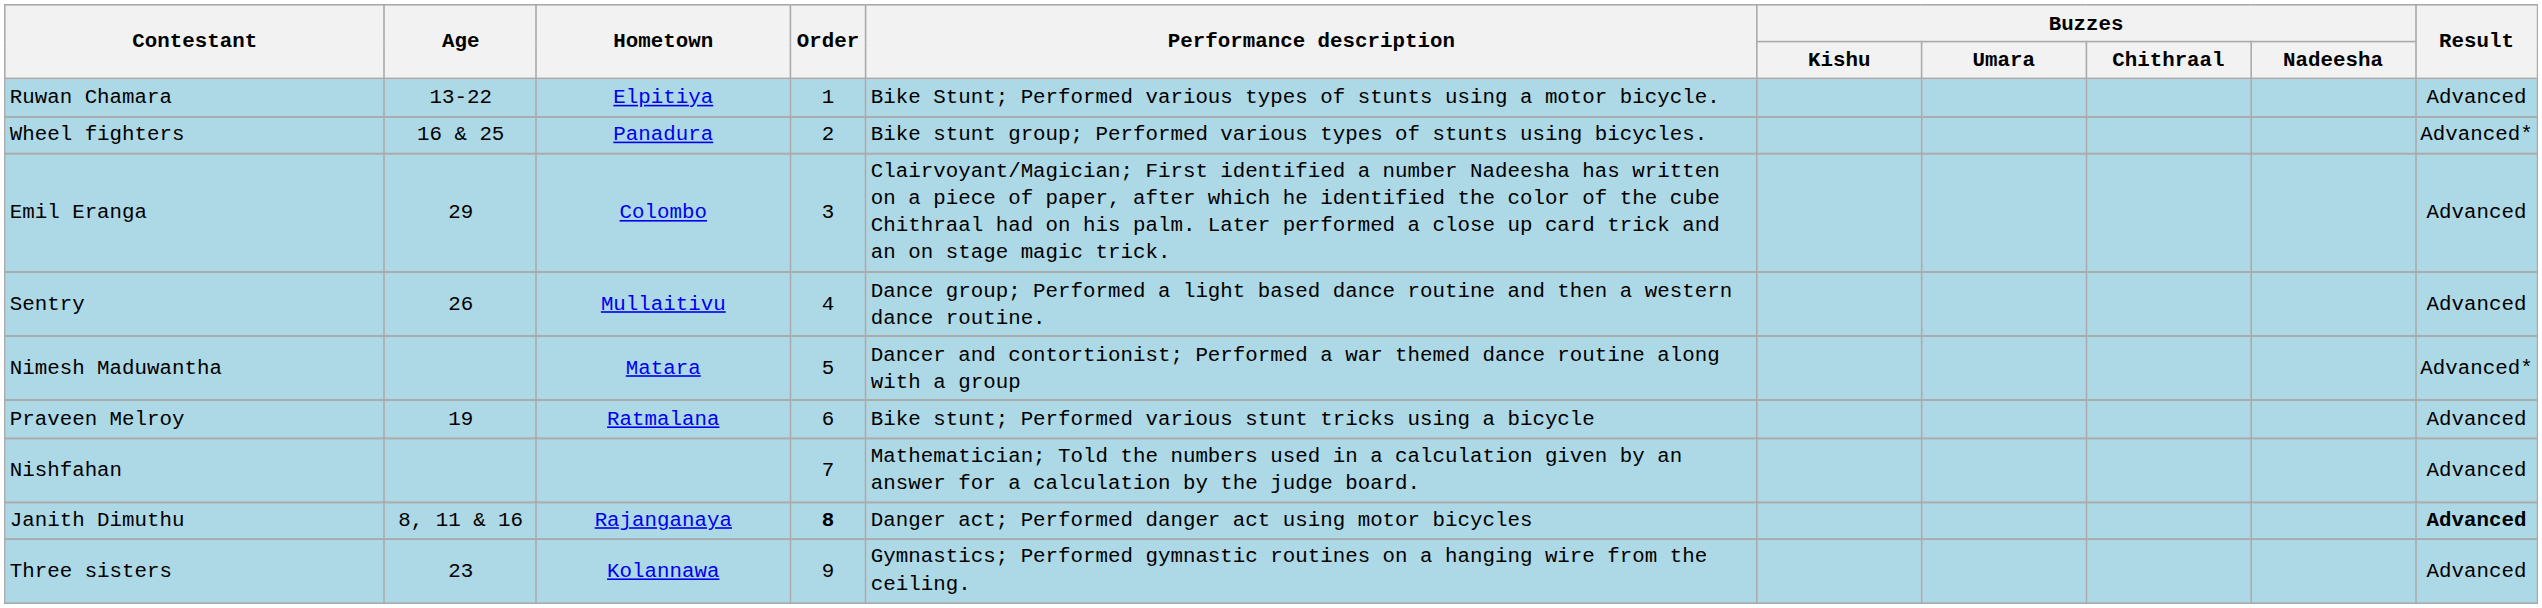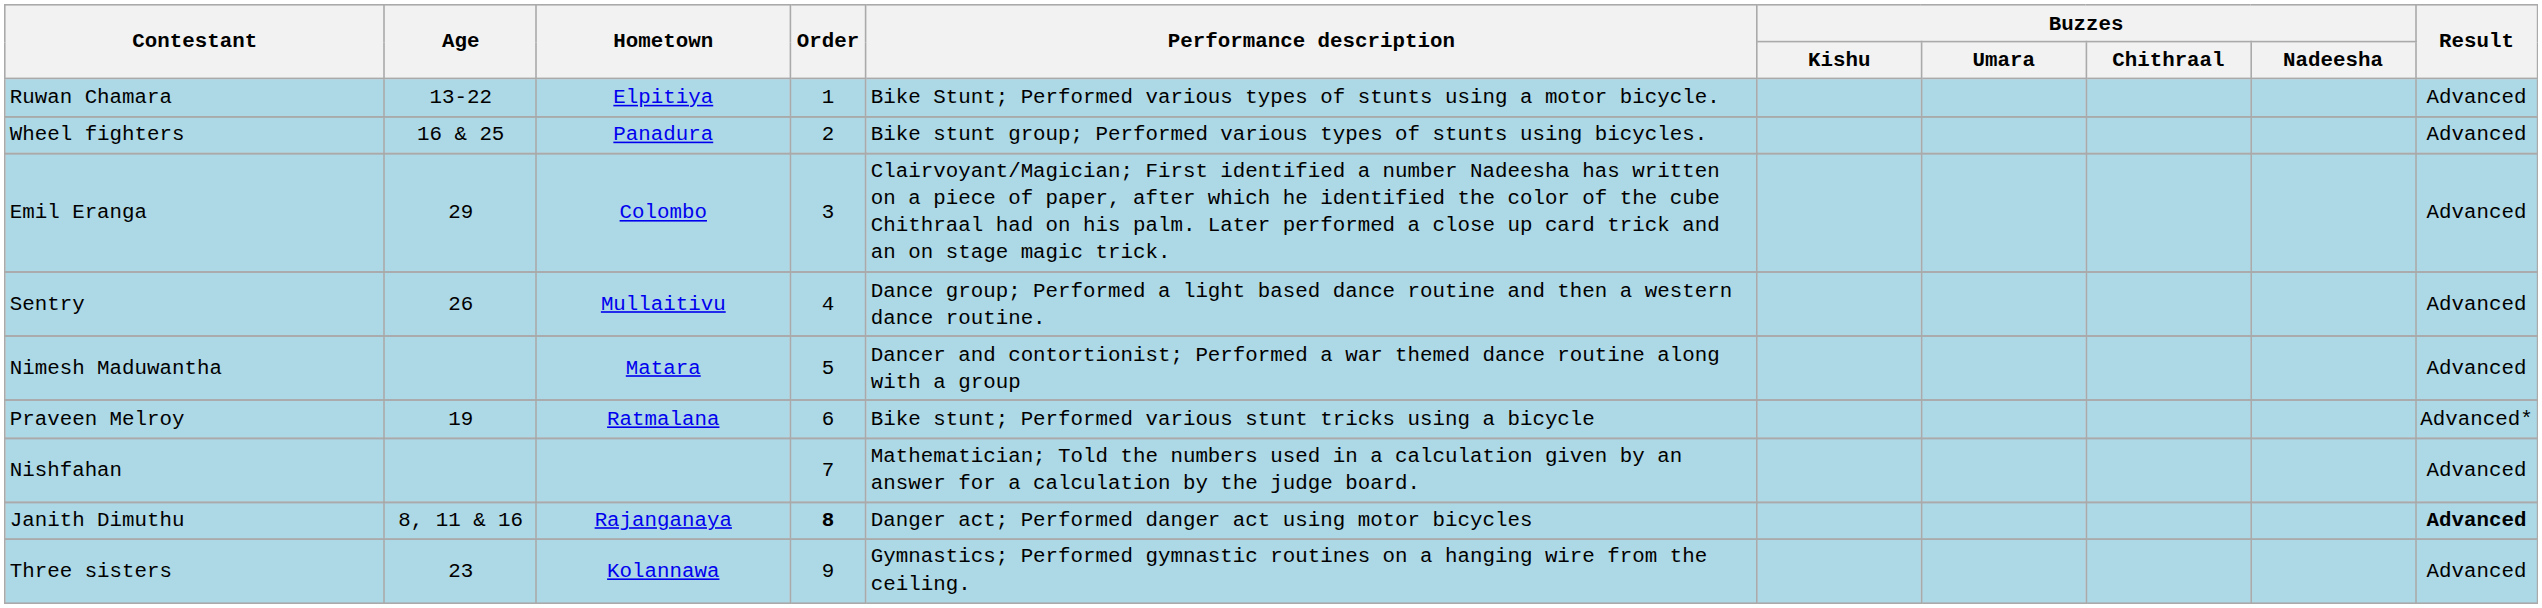Wheel fighters | Result: Advanced* -> Advanced
Nimesh Maduwantha | Result: Advanced* -> Advanced
Praveen Melroy | Result: Advanced -> Advanced*
